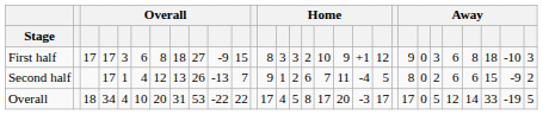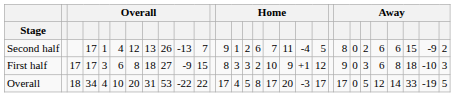rows swapped: First half <-> Second half
